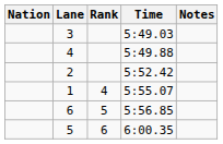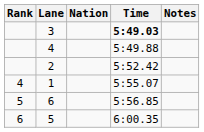columns swapped: Rank <-> Nation
3 | Time: normal -> bold
